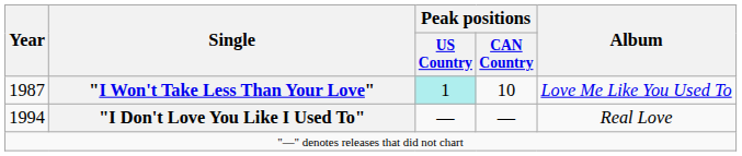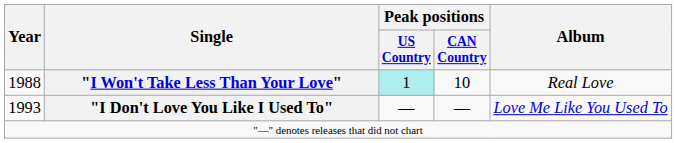"I Won't Take Less Than Your Love" | Year: 1987 -> 1988
"I Won't Take Less Than Your Love" | Album: Love Me Like You Used To -> Real Love
"I Don't Love You Like I Used To" | Year: 1994 -> 1993
"I Don't Love You Like I Used To" | Album: Real Love -> Love Me Like You Used To
